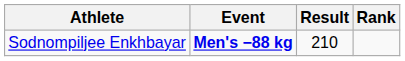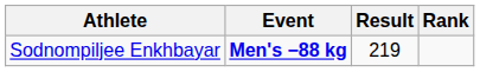Sodnompiljee Enkhbayar | Result: 210 -> 219
